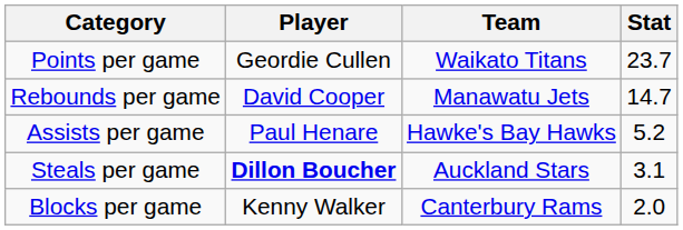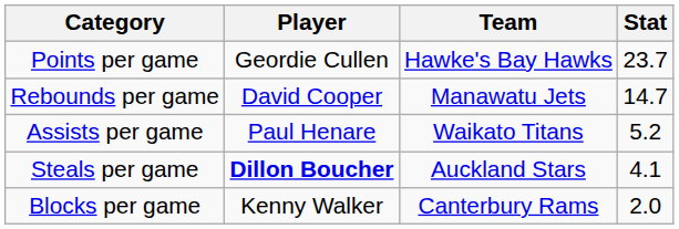Points per game | Team: Waikato Titans -> Hawke's Bay Hawks
Assists per game | Team: Hawke's Bay Hawks -> Waikato Titans
Steals per game | Stat: 3.1 -> 4.1
